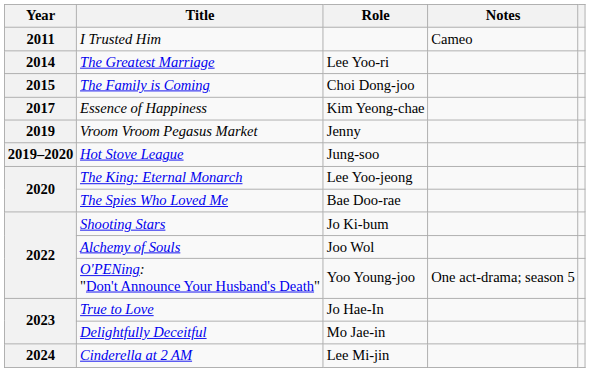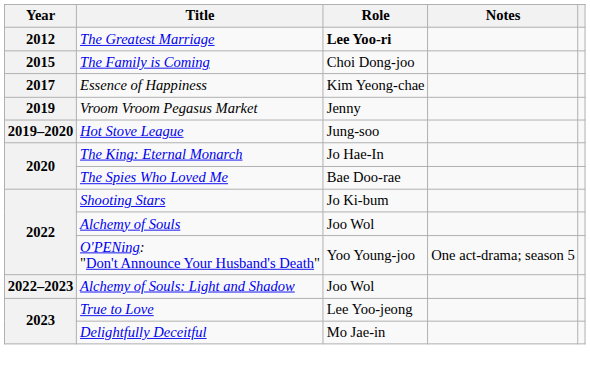- row: 2011 | I Trusted Him | Cameo
The Greatest Marriage | Year: 2014 -> 2012
The Greatest Marriage | Role: normal -> bold
The King: Eternal Monarch | Role: Lee Yoo-jeong -> Jo Hae-In
+ row: 2022–2023 | Alchemy of Souls: Light and Shadow | Joo Wol
True to Love | Role: Jo Hae-In -> Lee Yoo-jeong
- row: 2024 | Cinderella at 2 AM | Lee Mi-jin
